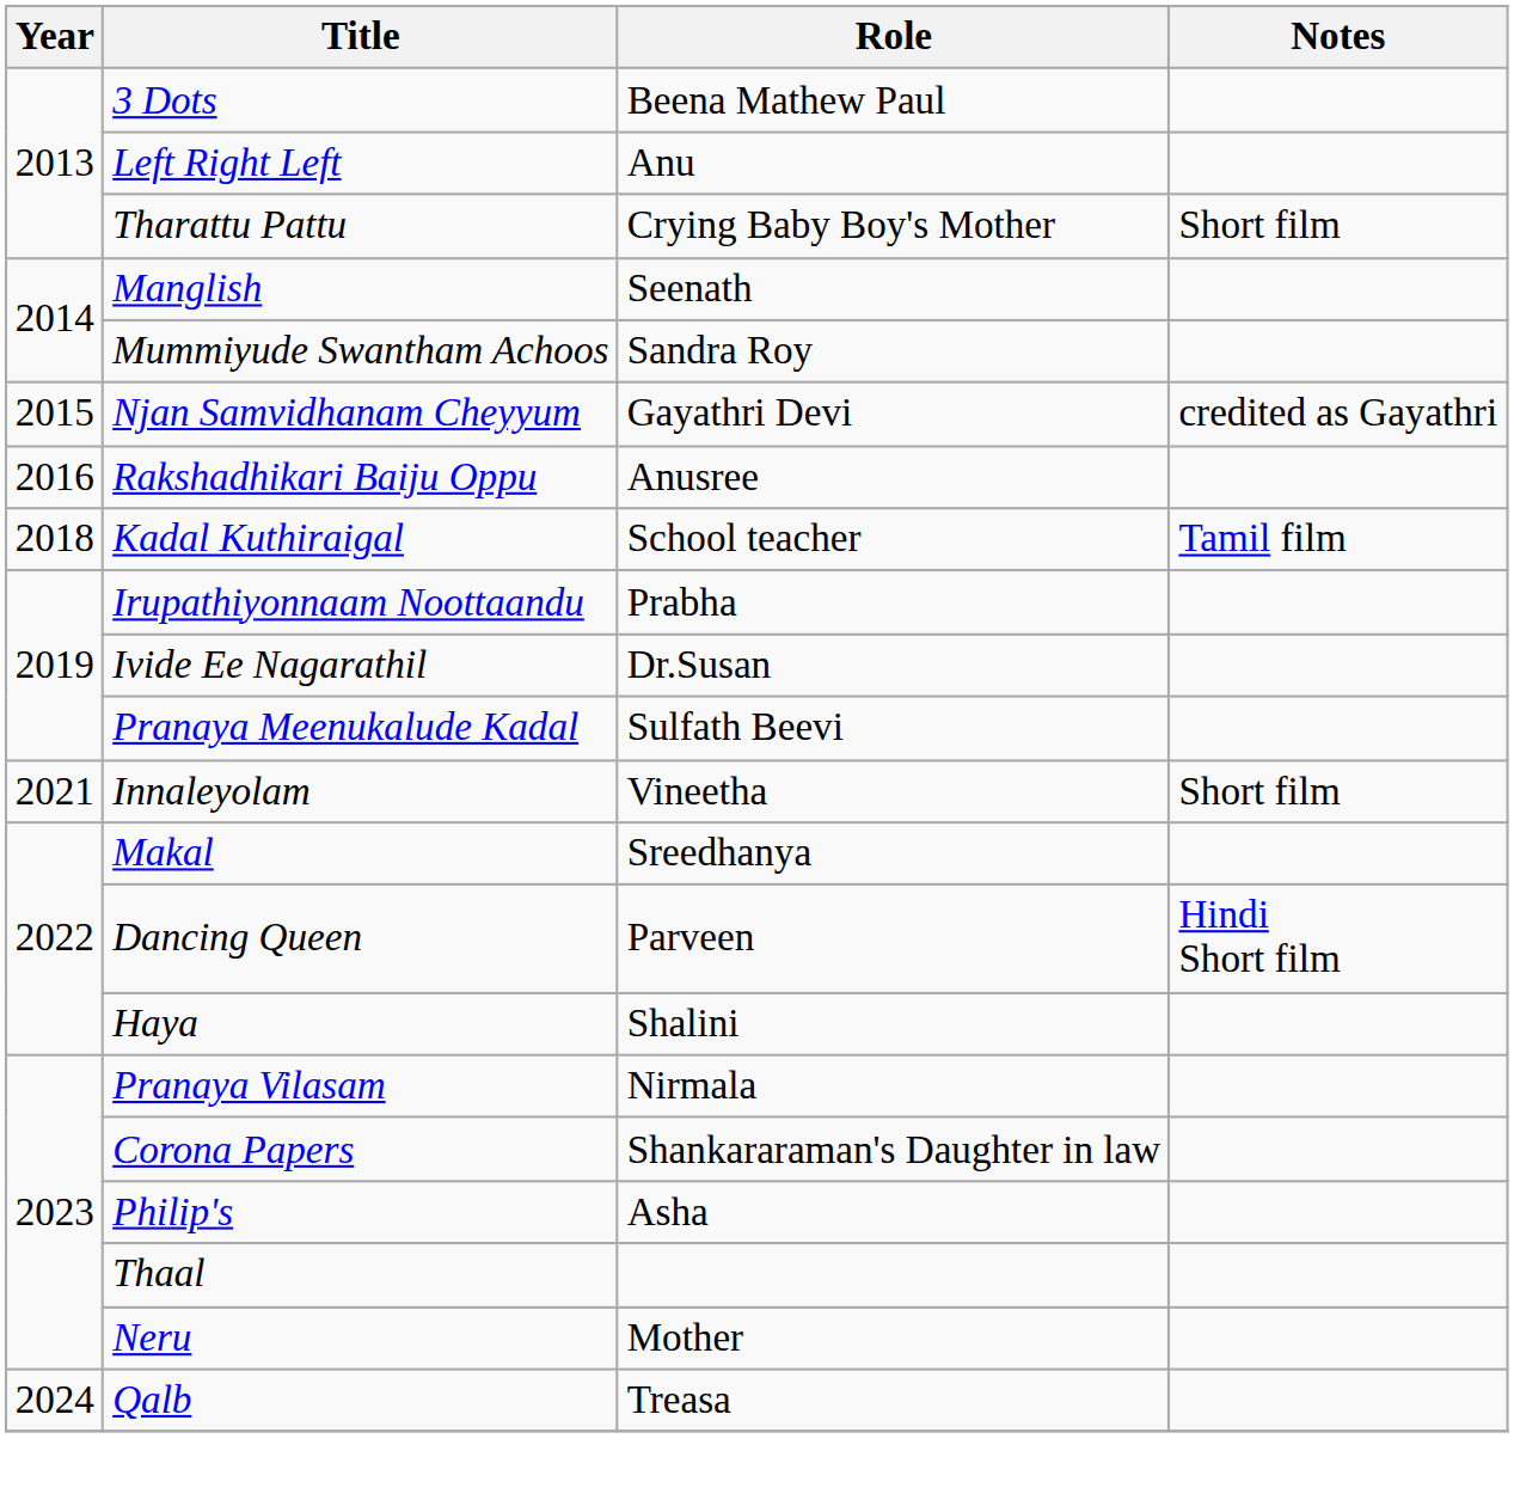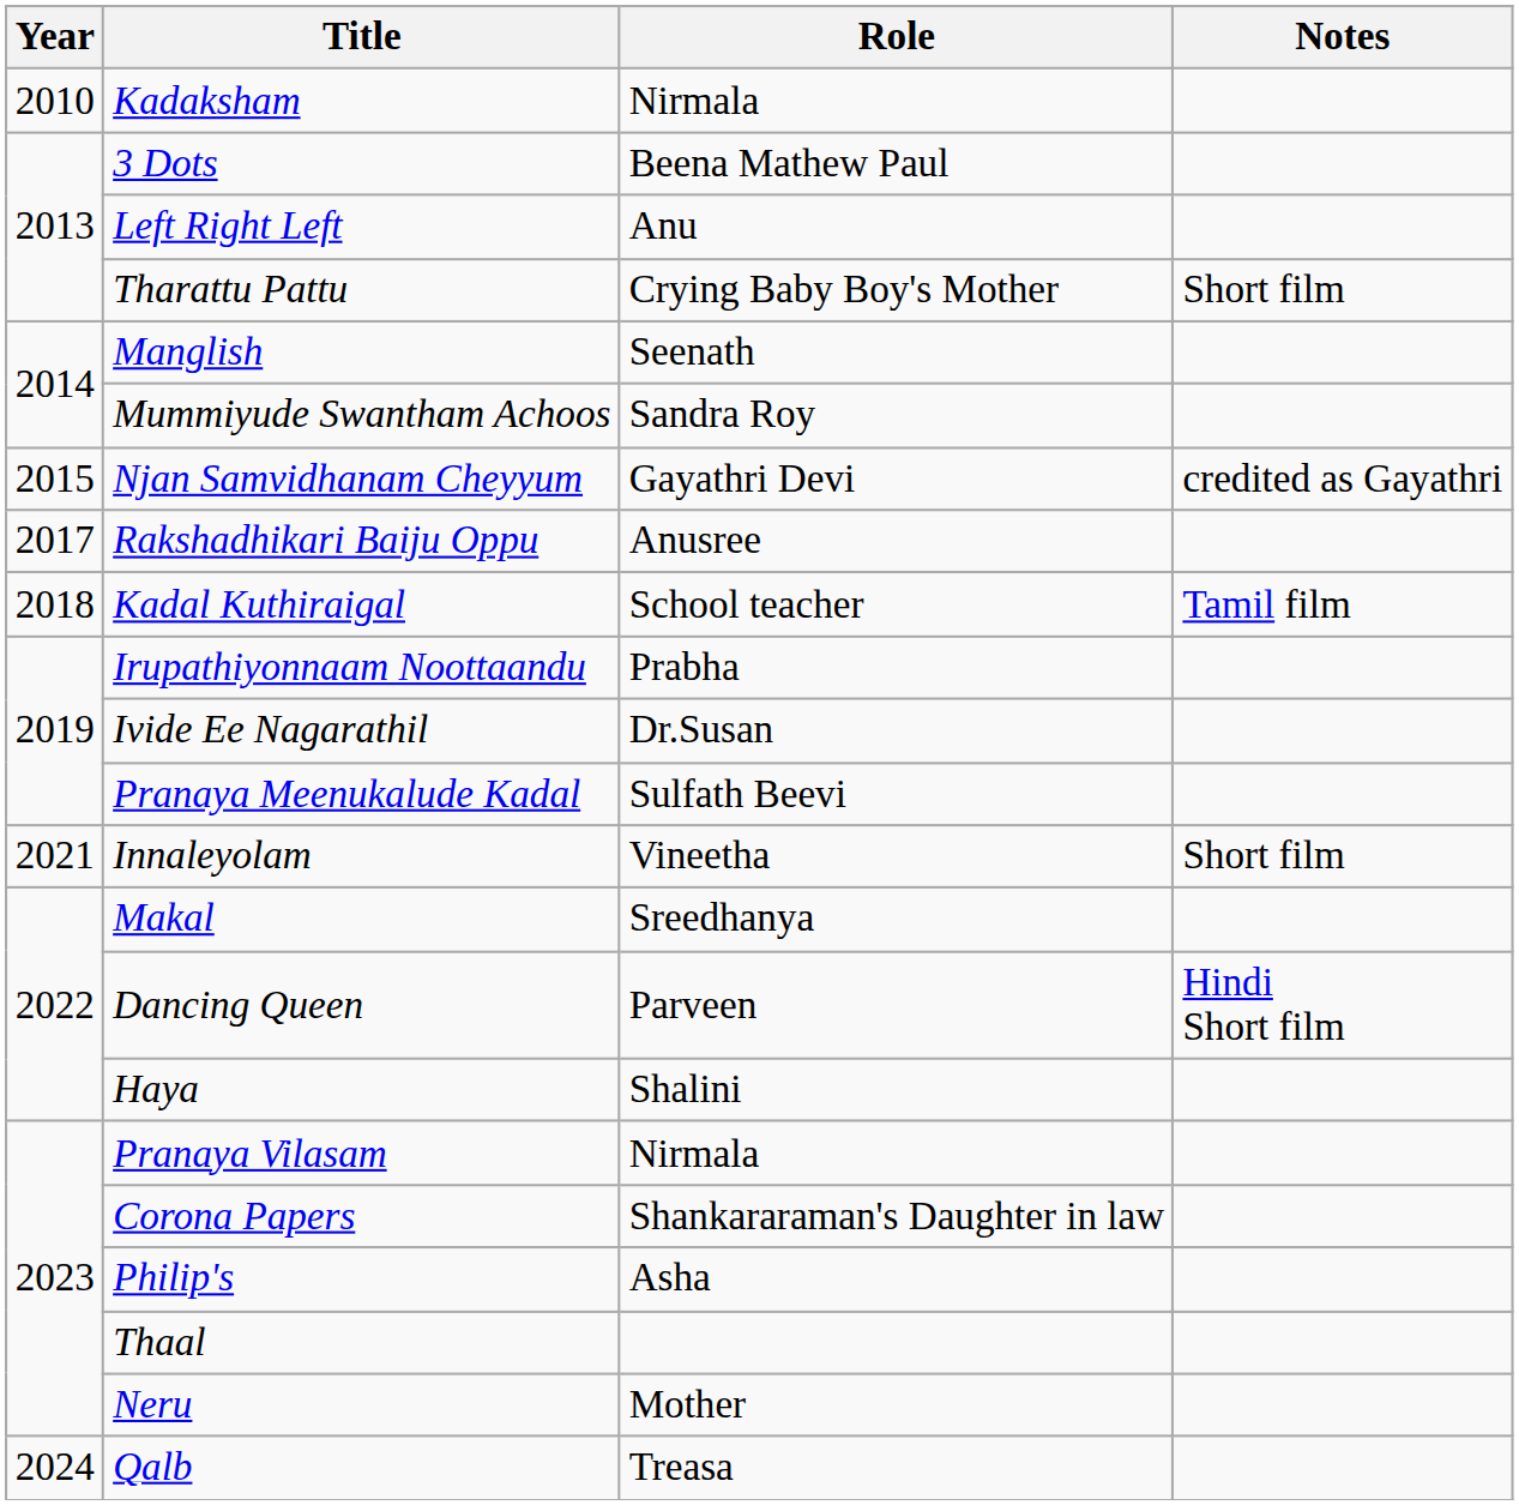+ row: 2010 | Kadaksham | Nirmala
Rakshadhikari Baiju Oppu | Year: 2016 -> 2017
